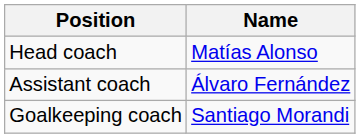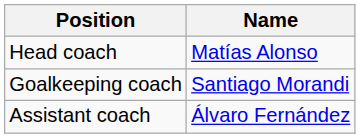rows swapped: Assistant coach <-> Goalkeeping coach
